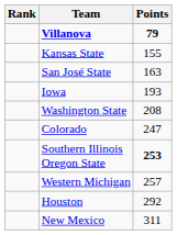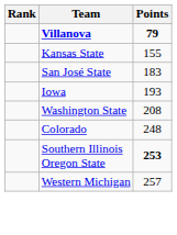San José State | Points: 163 -> 183
Colorado | Points: 247 -> 248
- row: Houston | 292
- row: New Mexico | 311
